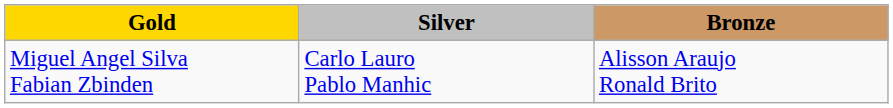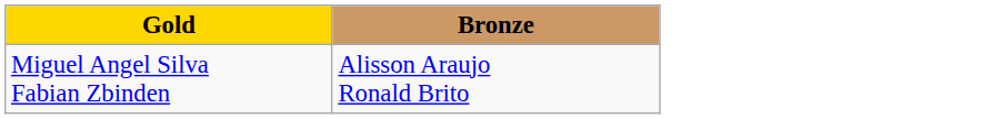- column: Silver | Carlo Lauro Pablo Manhic
